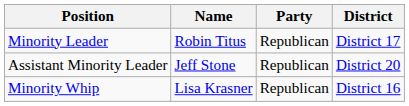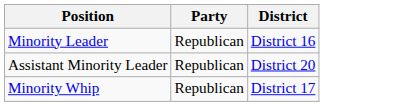- column: Name | Robin Titus | Jeff Stone | Lisa Krasner
Minority Leader | District: District 17 -> District 16
Minority Whip | District: District 16 -> District 17
